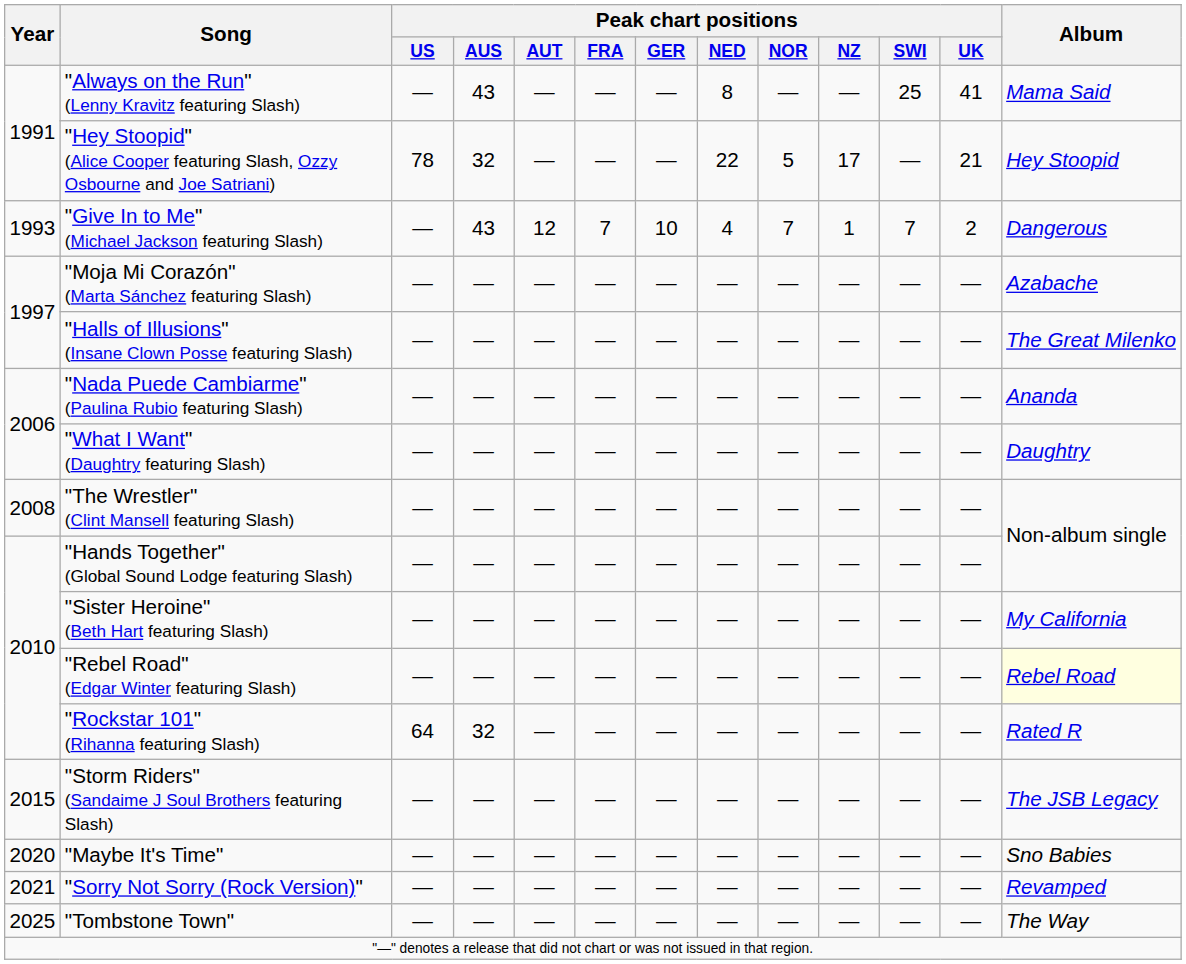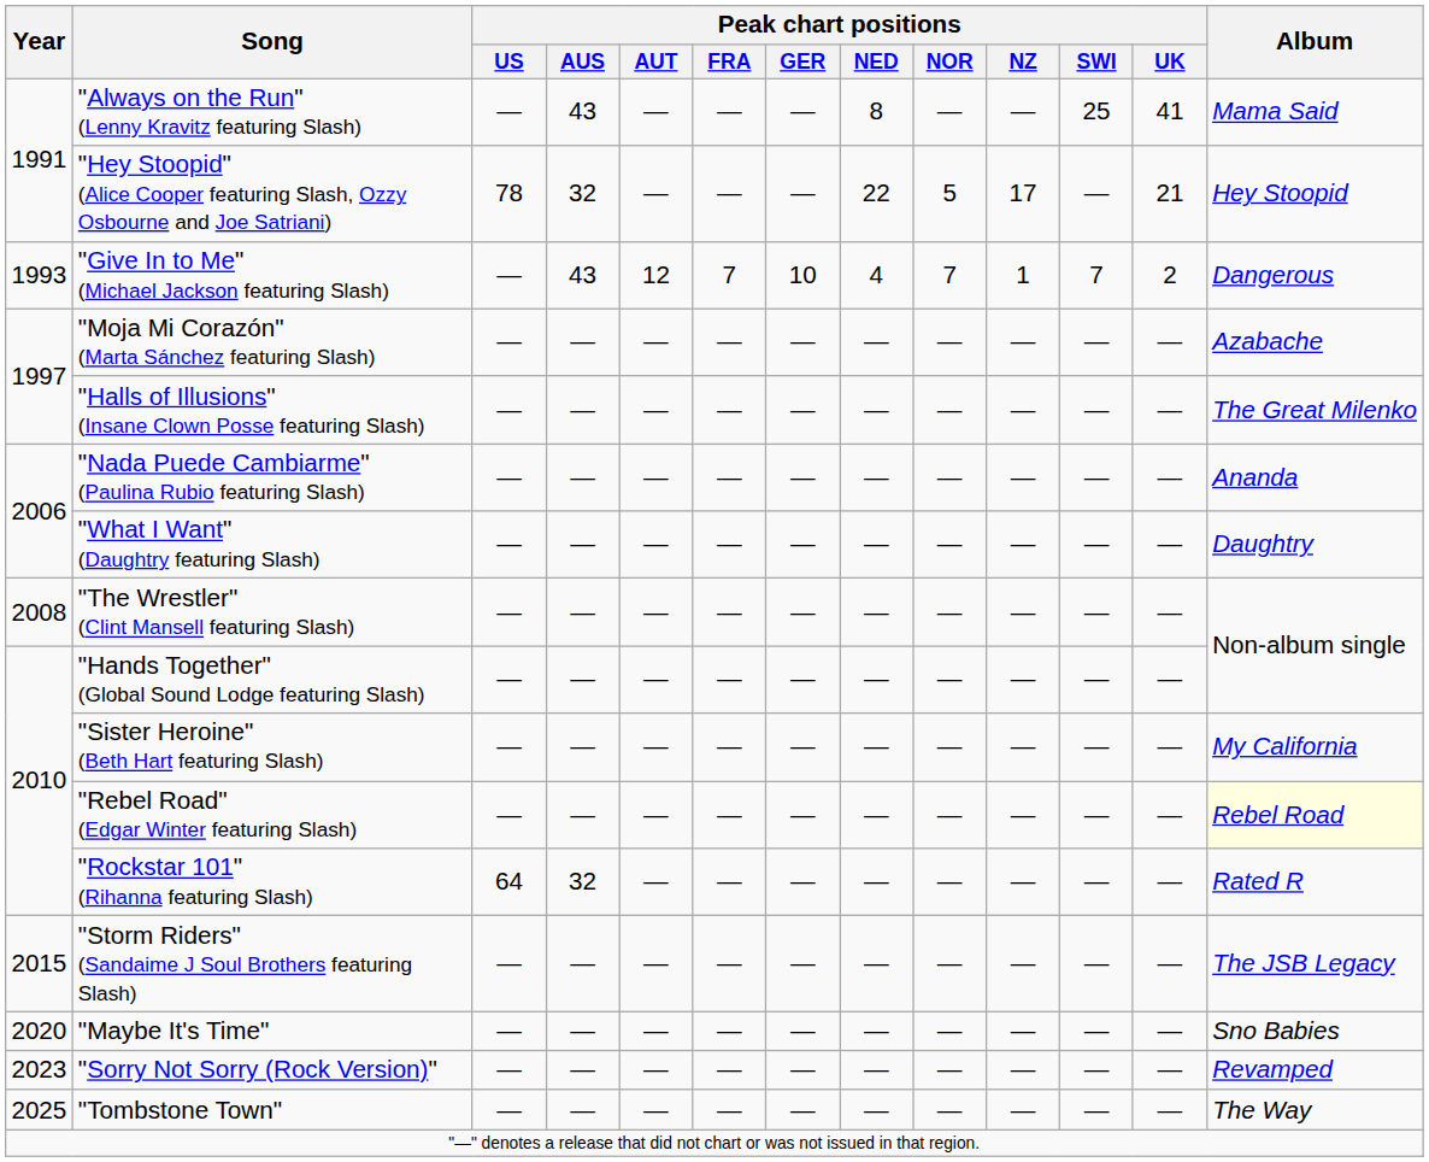"Sorry Not Sorry (Rock Version)" | Year: 2021 -> 2023
